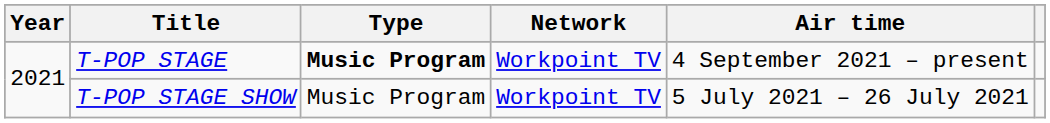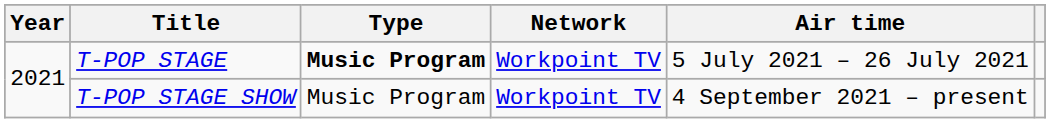T-POP STAGE | Air time: 4 September 2021 – present -> 5 July 2021 – 26 July 2021
T-POP STAGE SHOW | Air time: 5 July 2021 – 26 July 2021 -> 4 September 2021 – present
